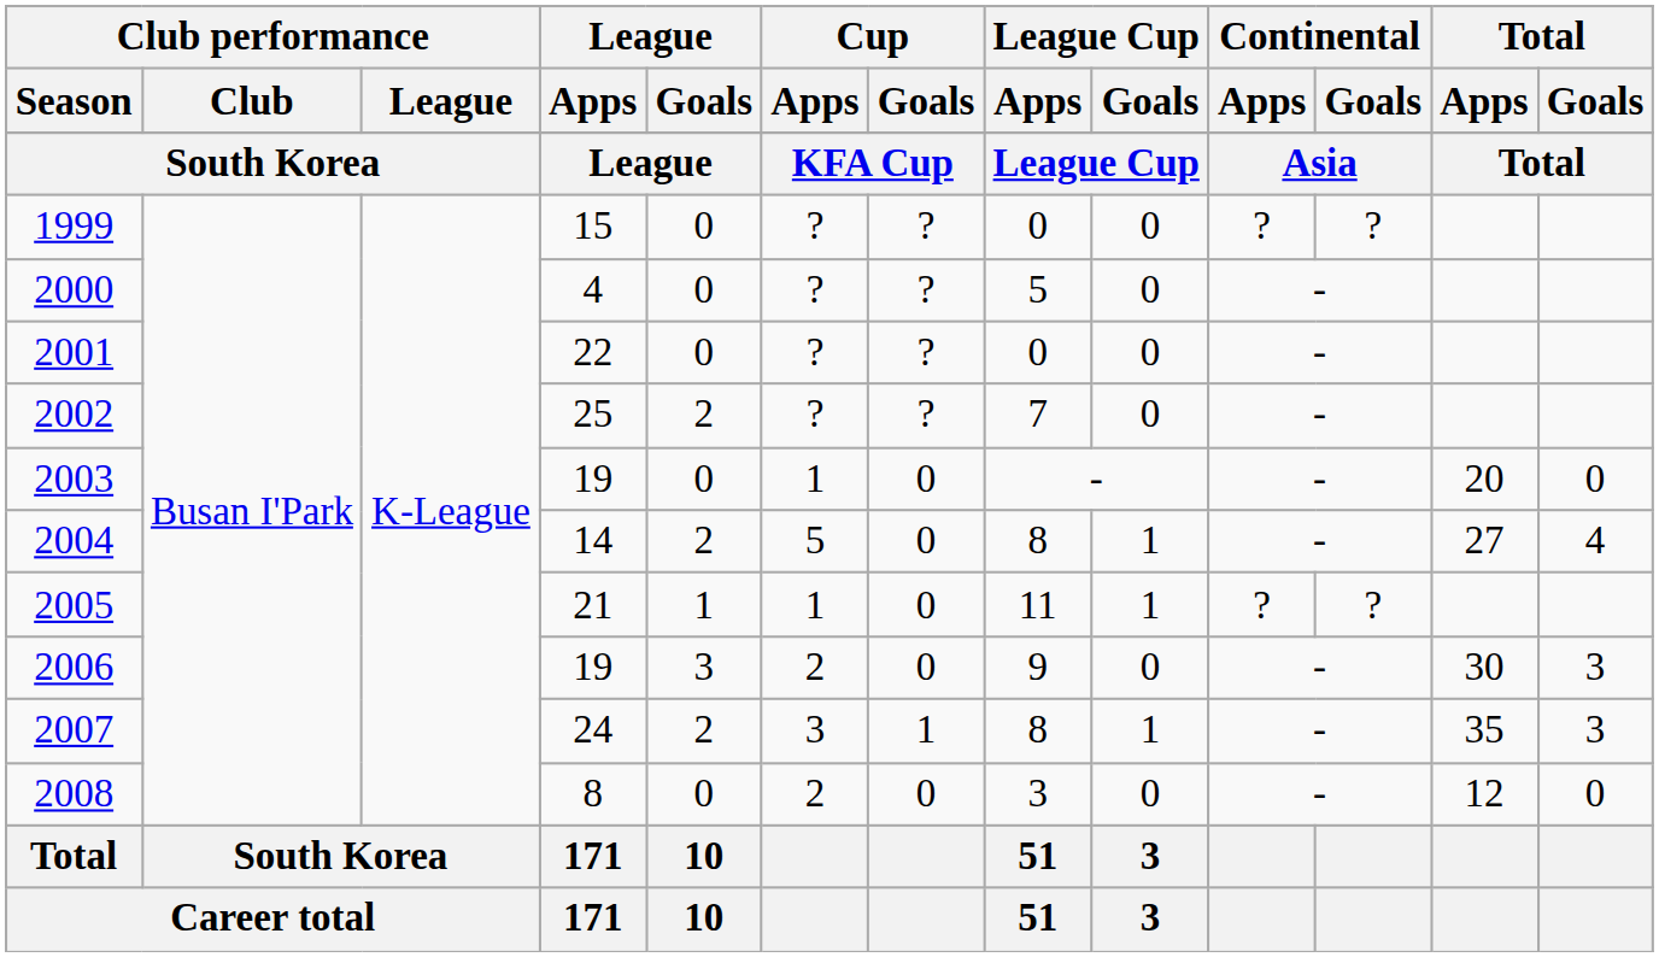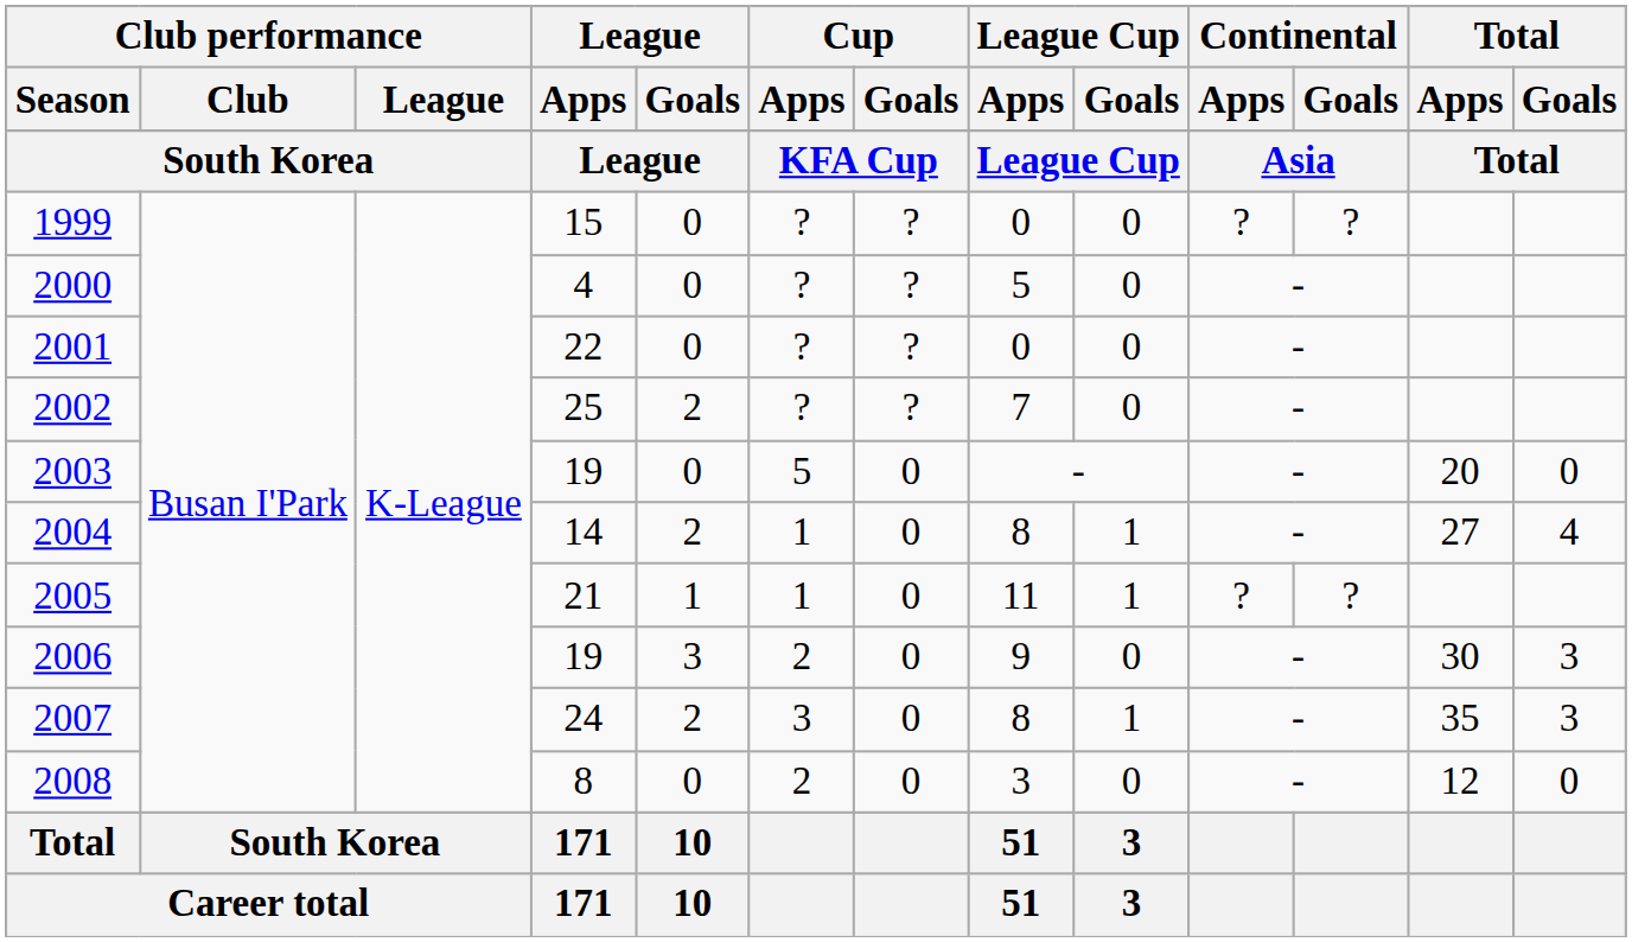2003 | Cup / Apps: 1 -> 5
2004 | Cup / Apps: 5 -> 1
2007 | Cup / Goals: 1 -> 0
